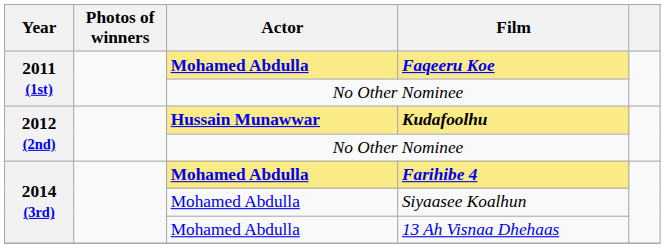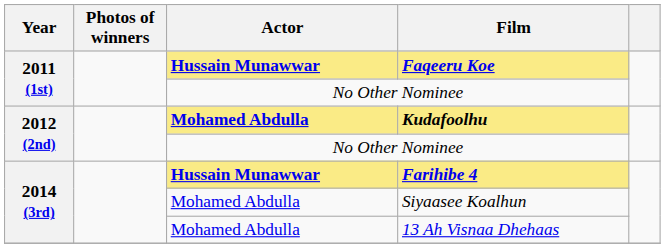Faqeeru Koe | Actor: Mohamed Abdulla -> Hussain Munawwar
Kudafoolhu | Actor: Hussain Munawwar -> Mohamed Abdulla
Farihibe 4 | Actor: Mohamed Abdulla -> Hussain Munawwar
